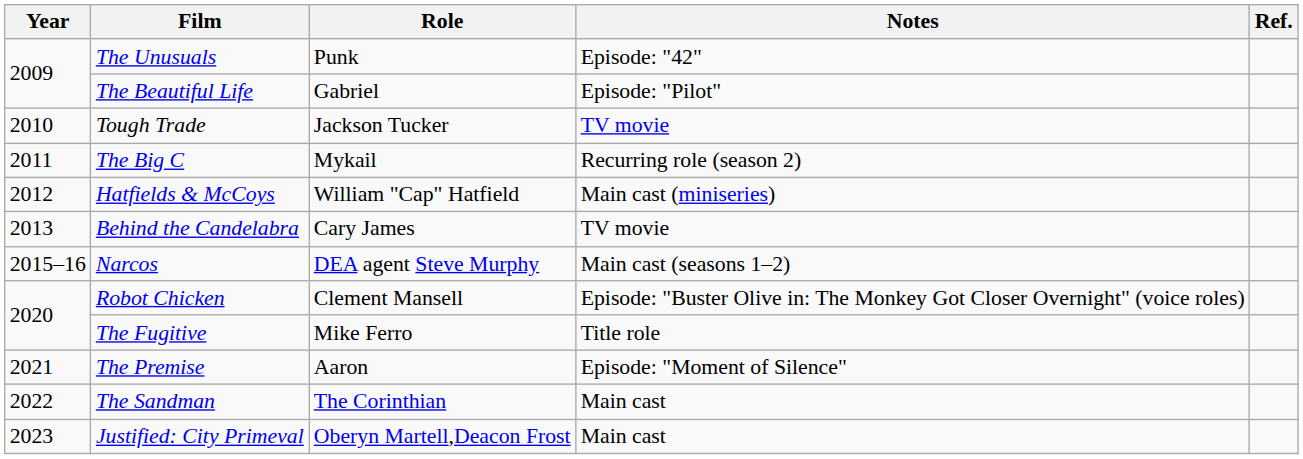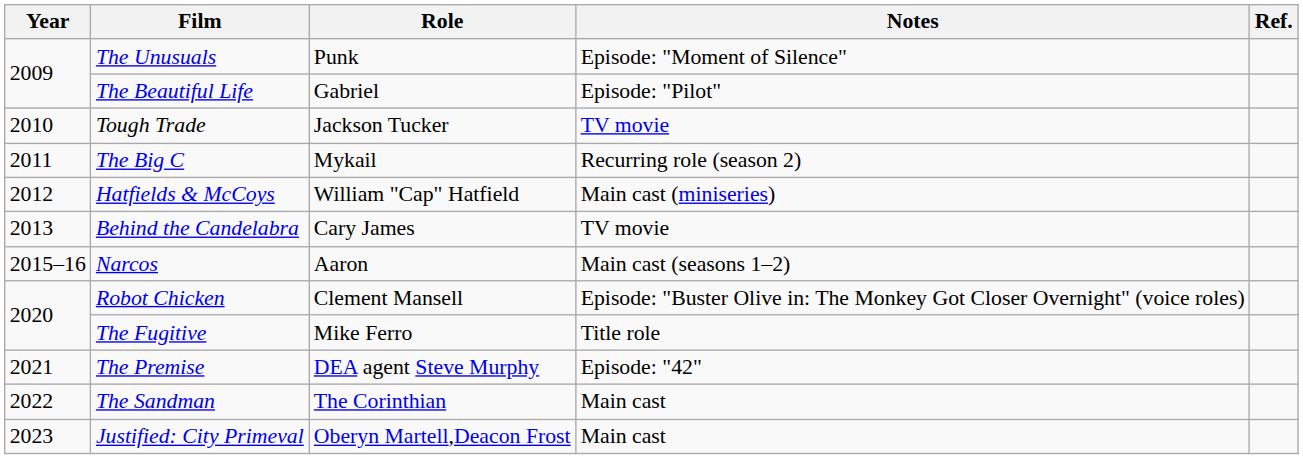The Unusuals | Notes: Episode: "42" -> Episode: "Moment of Silence"
Narcos | Role: DEA agent Steve Murphy -> Aaron
The Premise | Role: Aaron -> DEA agent Steve Murphy
The Premise | Notes: Episode: "Moment of Silence" -> Episode: "42"
